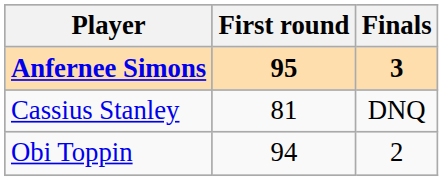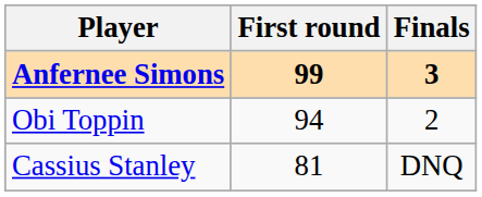Anfernee Simons | First round: 95 -> 99
rows swapped: Obi Toppin <-> Cassius Stanley
